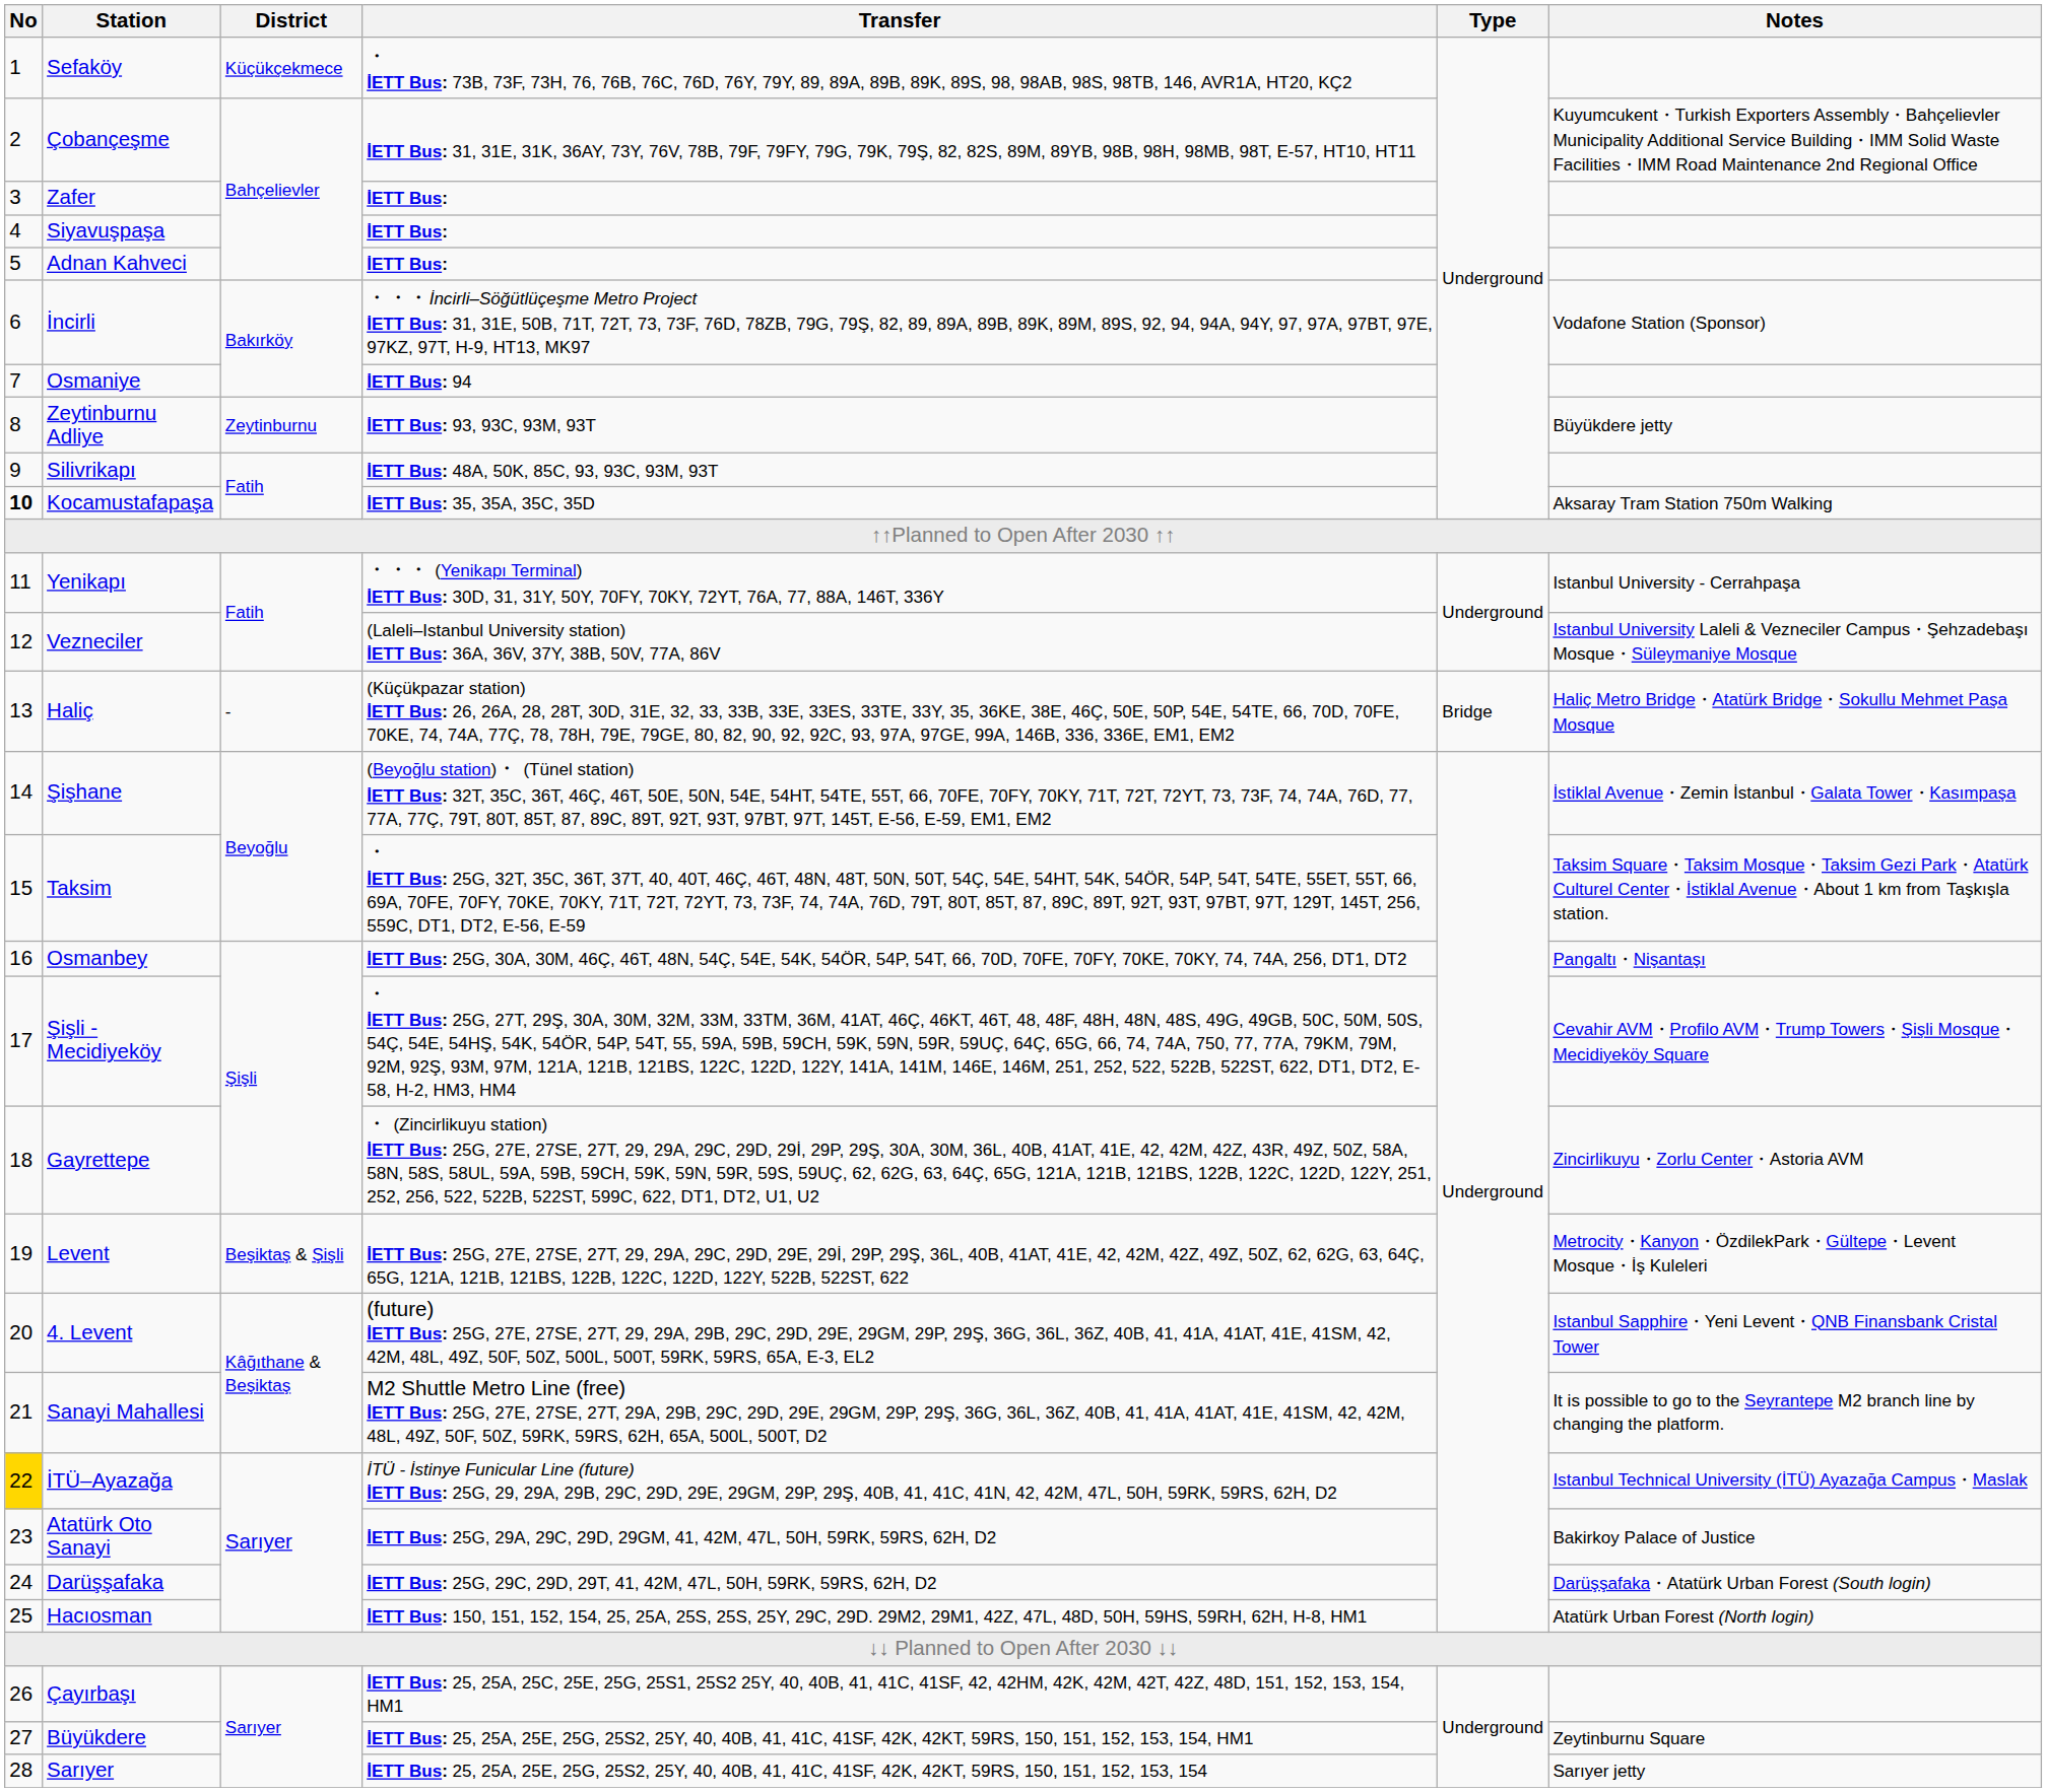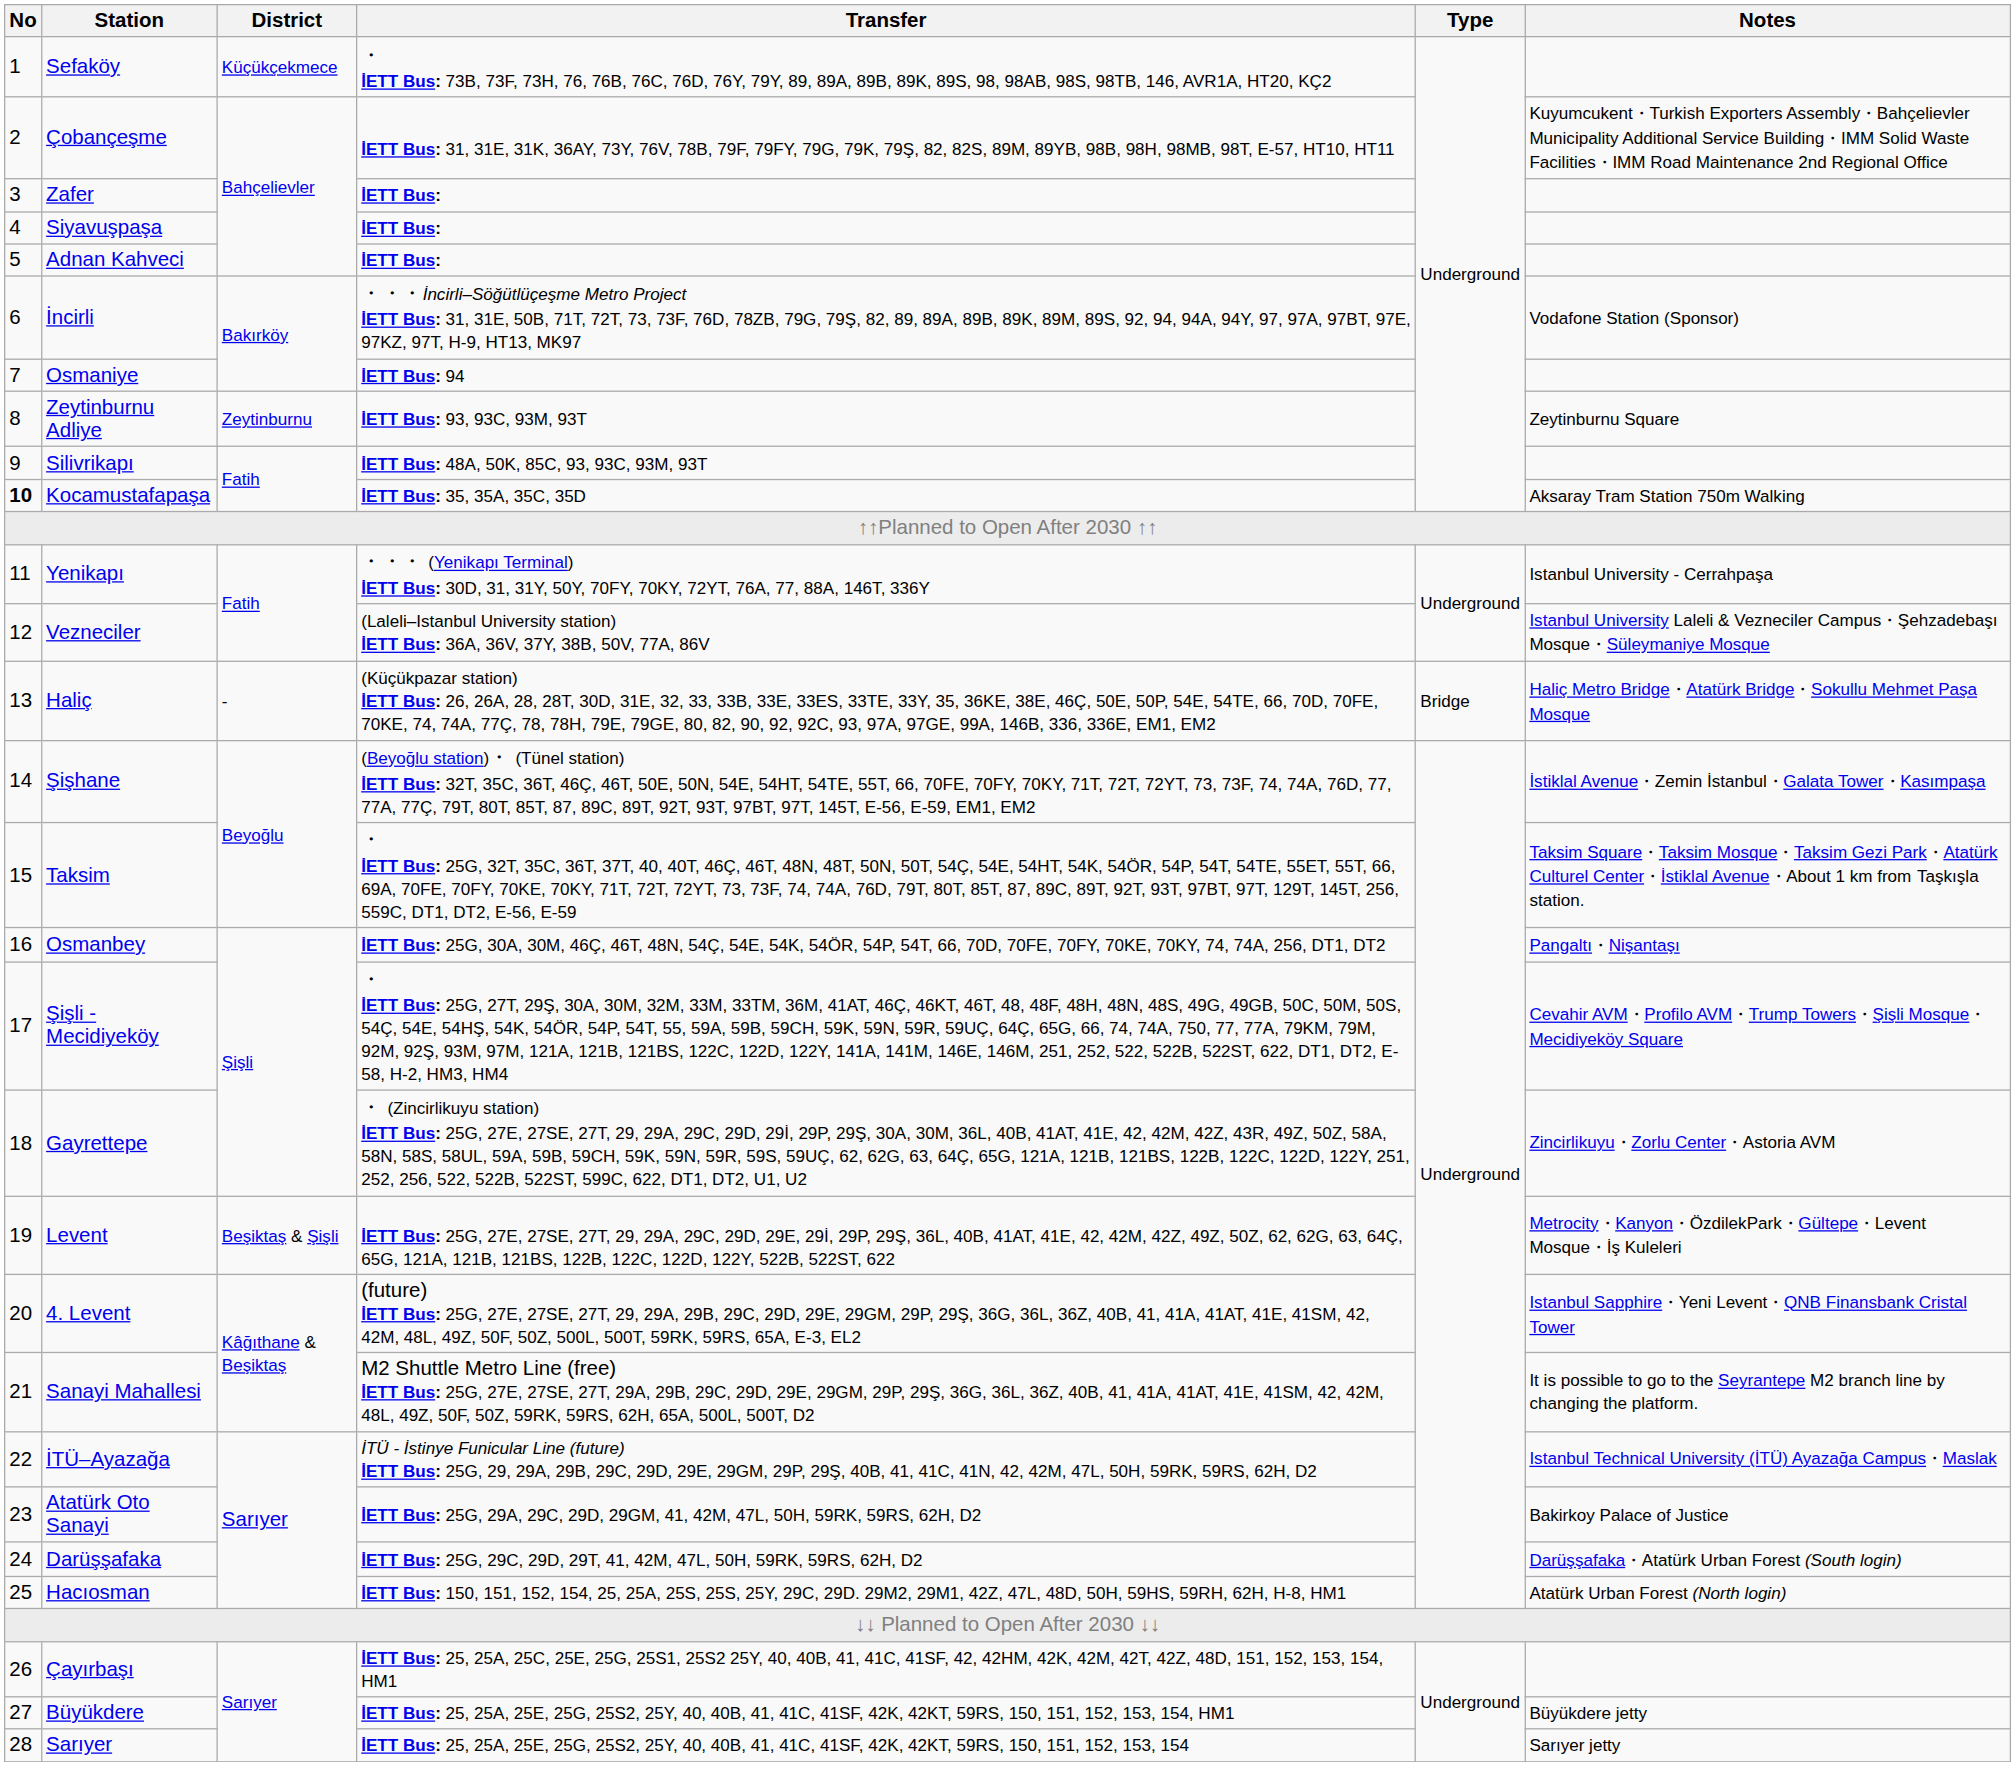Zeytinburnu Adliye | Notes: Büyükdere jetty -> Zeytinburnu Square
İTÜ–Ayazağa | No: gold background -> no background
Büyükdere | Notes: Zeytinburnu Square -> Büyükdere jetty
